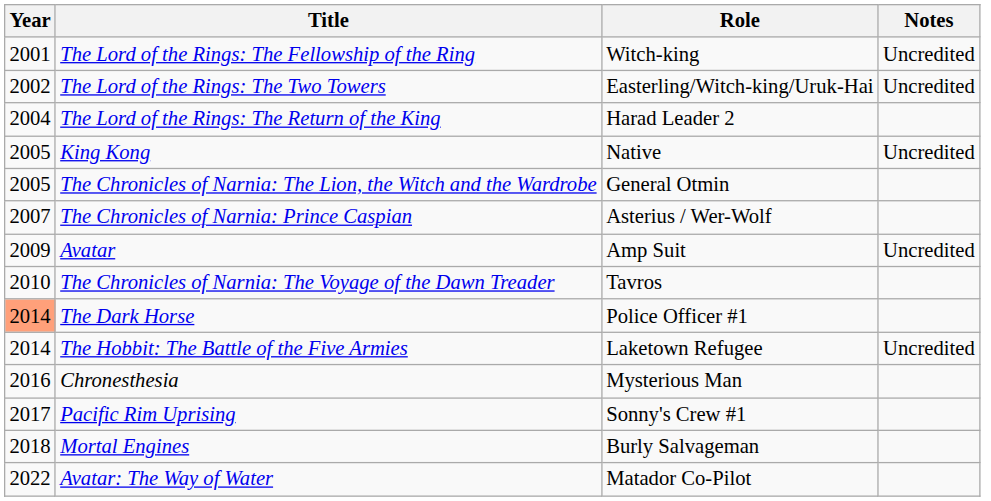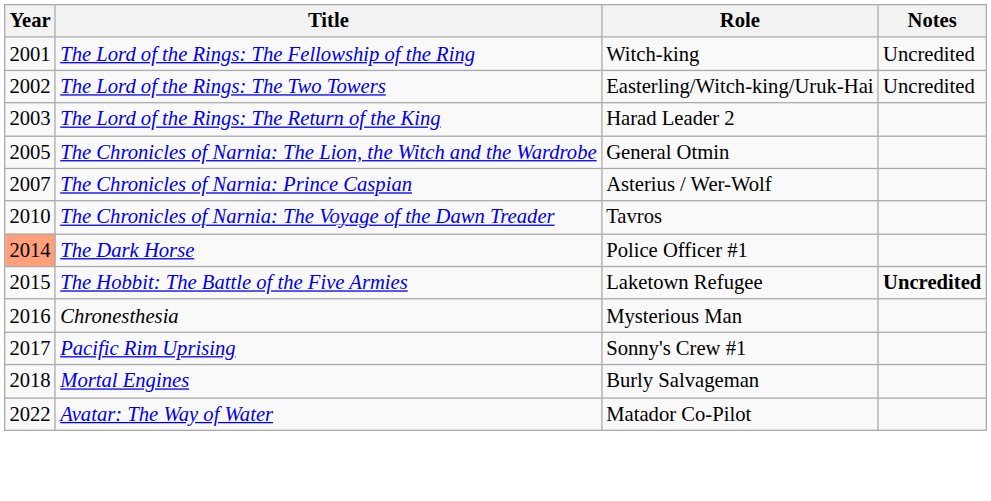The Lord of the Rings: The Return of the King | Year: 2004 -> 2003
- row: 2005 | King Kong | Native | Uncredited
- row: 2009 | Avatar | Amp Suit | Uncredited
The Hobbit: The Battle of the Five Armies | Year: 2014 -> 2015
The Hobbit: The Battle of the Five Armies | Notes: normal -> bold
